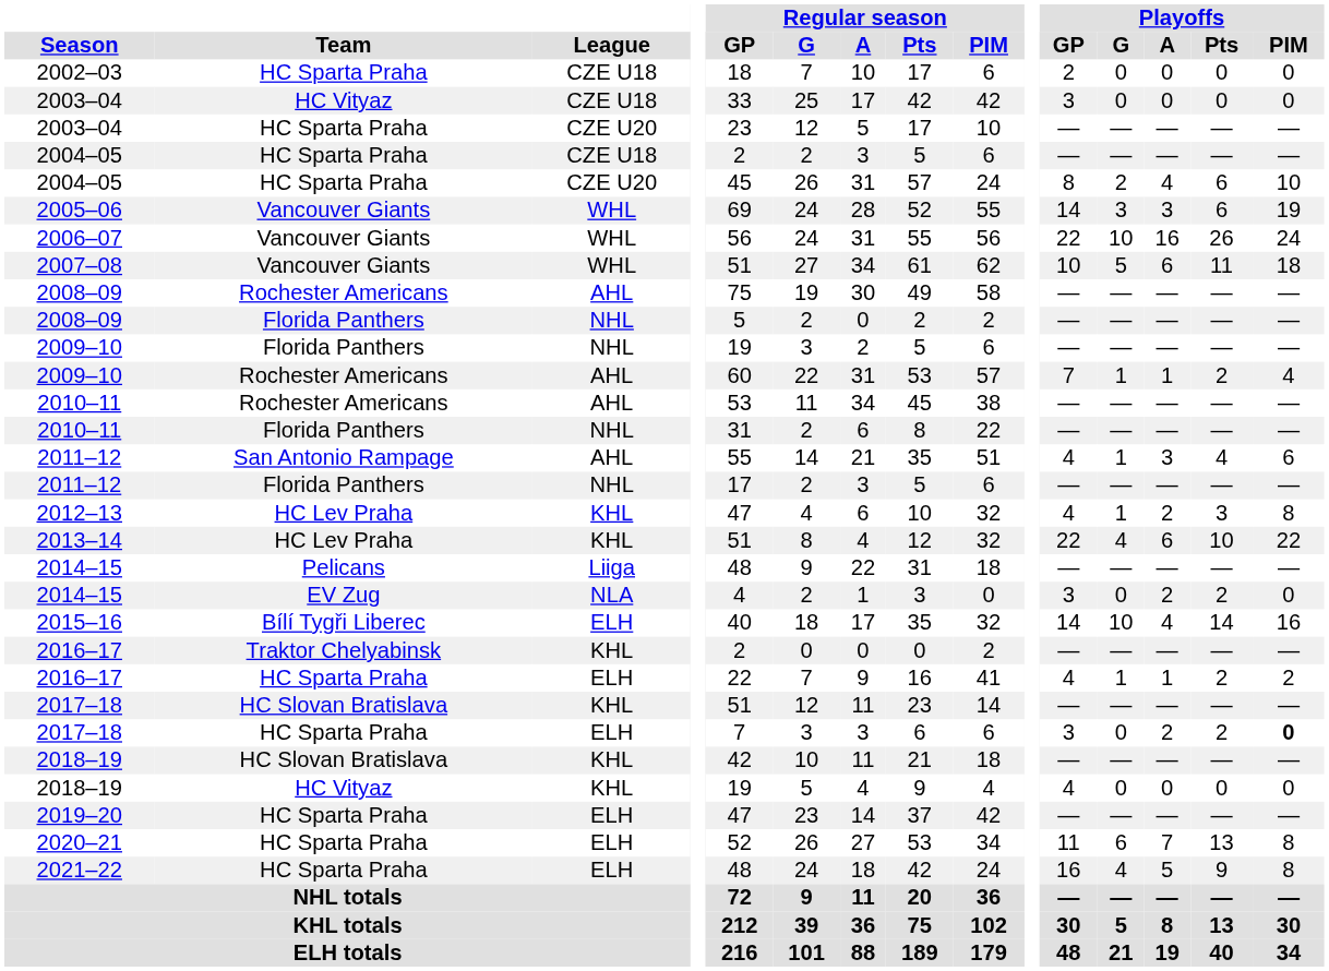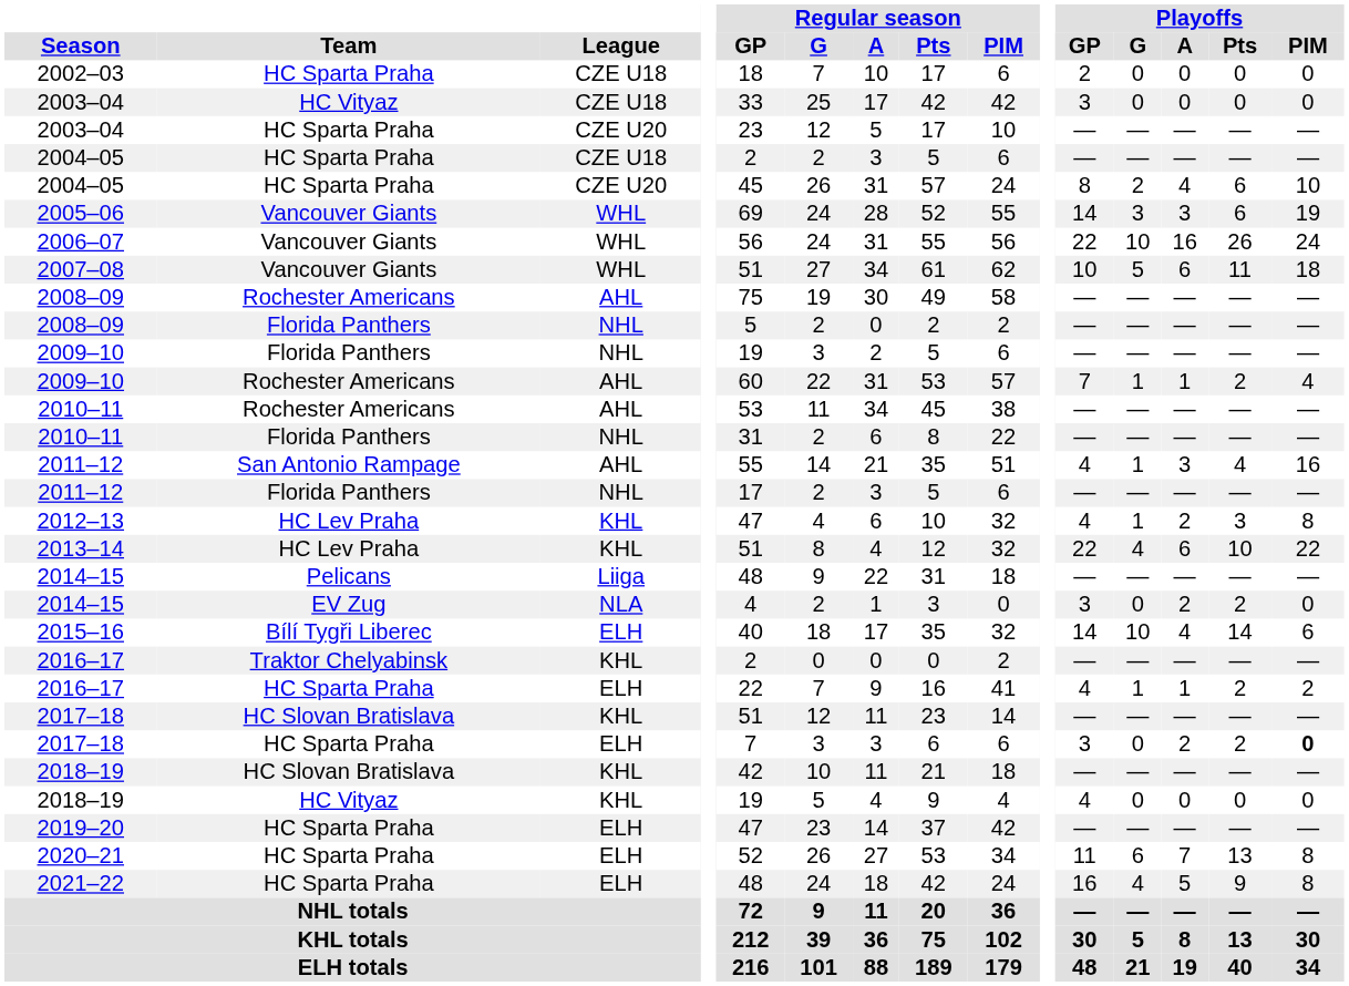2011–12 / AHL | Playoffs / PIM: 6 -> 16
2015–16 | Playoffs / PIM: 16 -> 6
